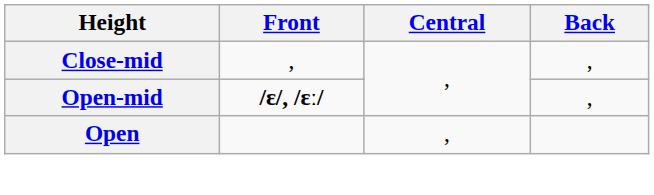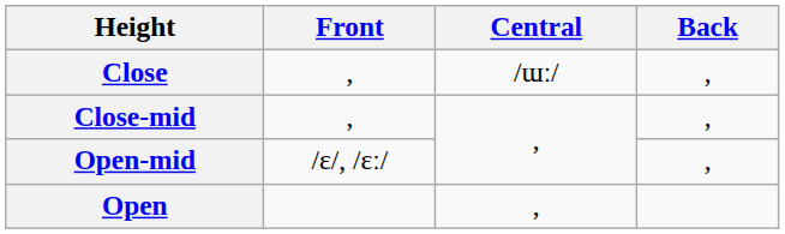+ row: Close | , | /ɯː/ | ,
Open-mid | Front: bold -> normal
